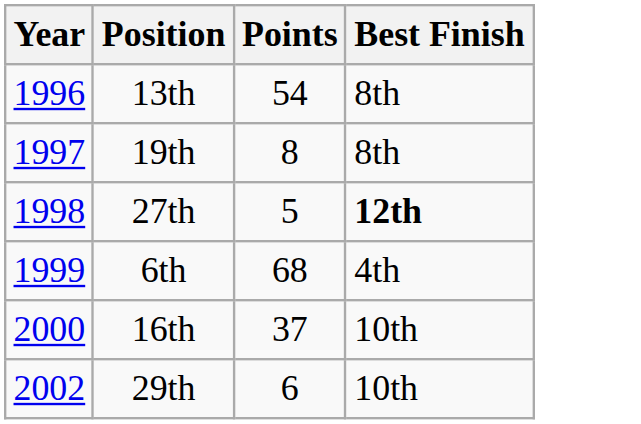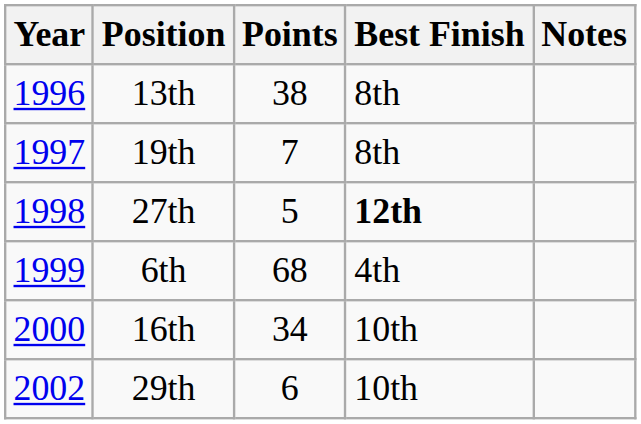+ column: Notes
13th | Points: 54 -> 38
19th | Points: 8 -> 7
16th | Points: 37 -> 34
